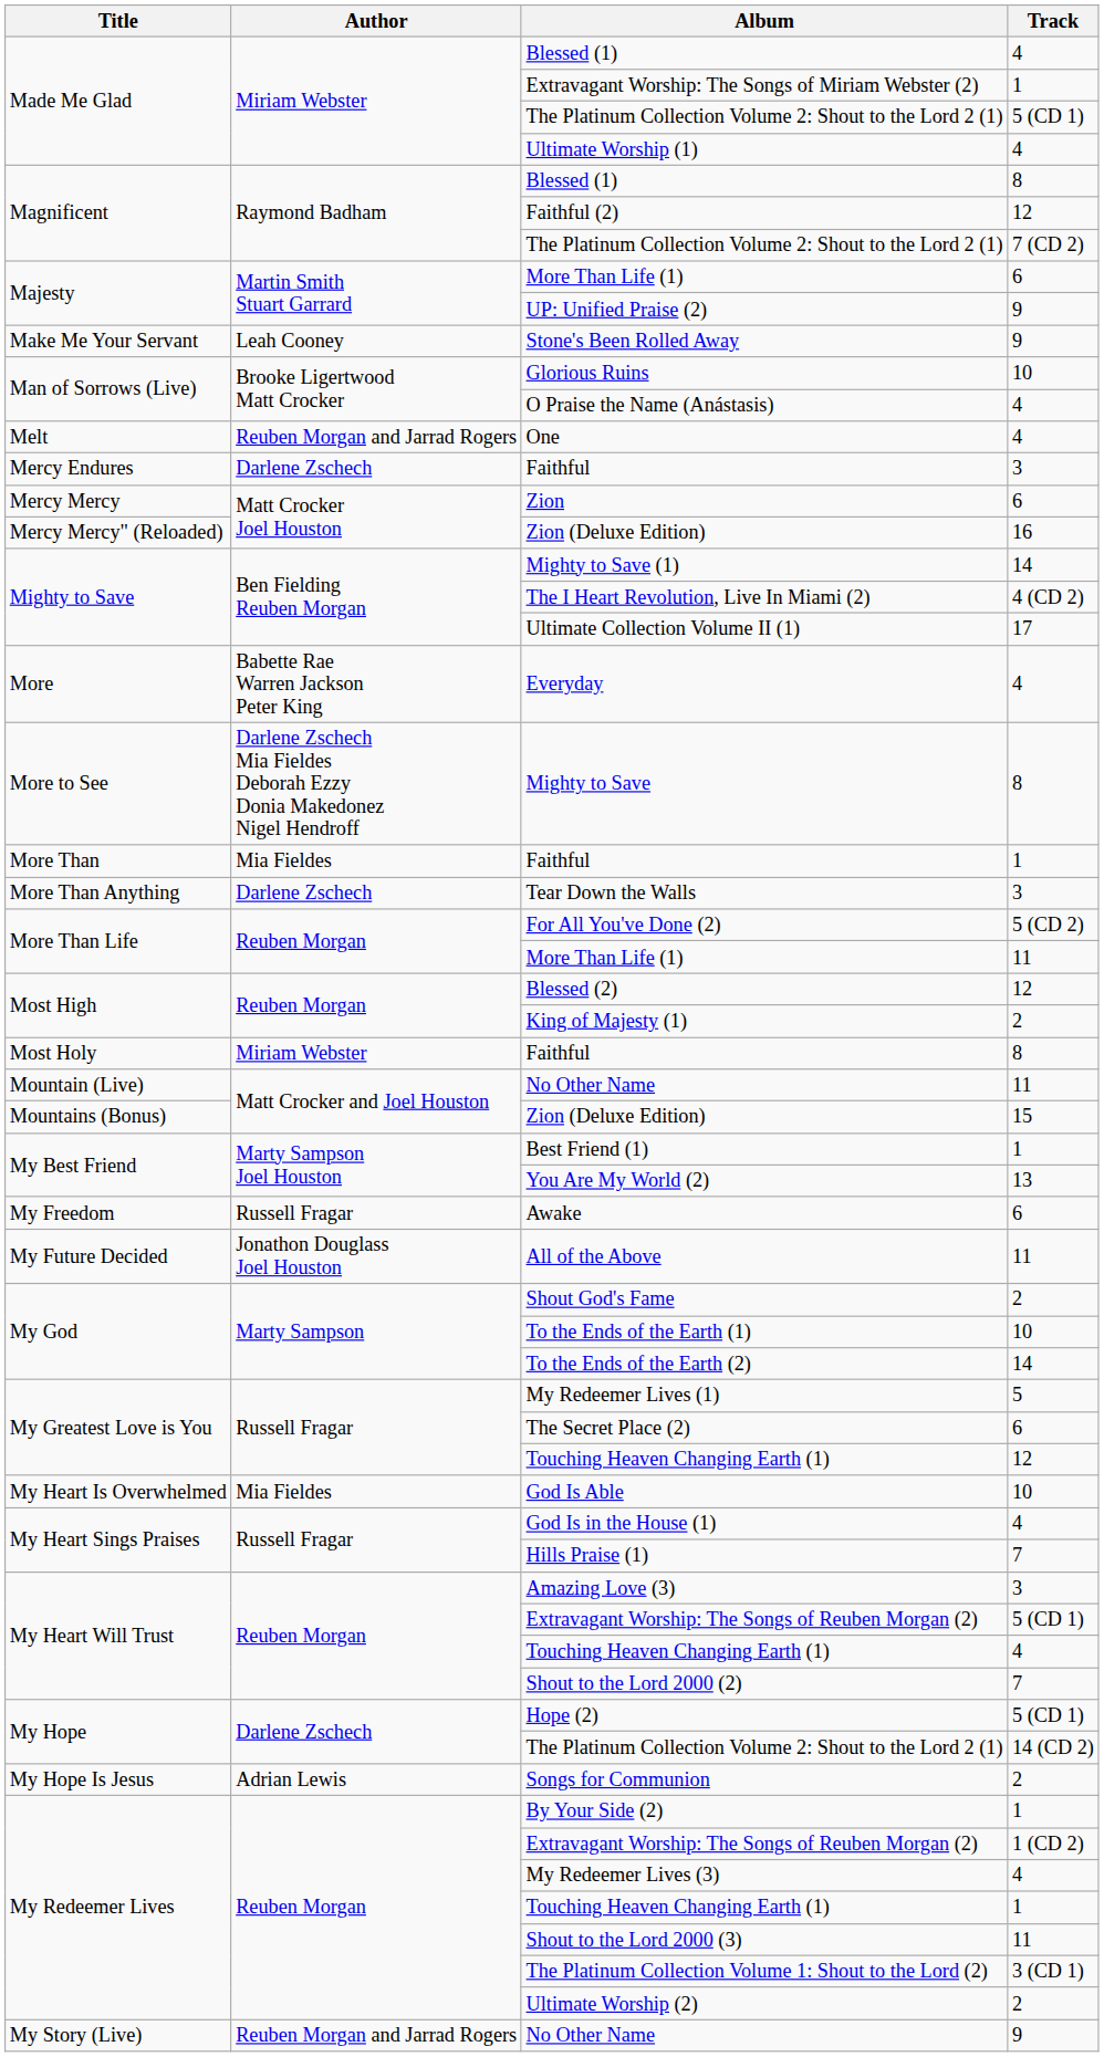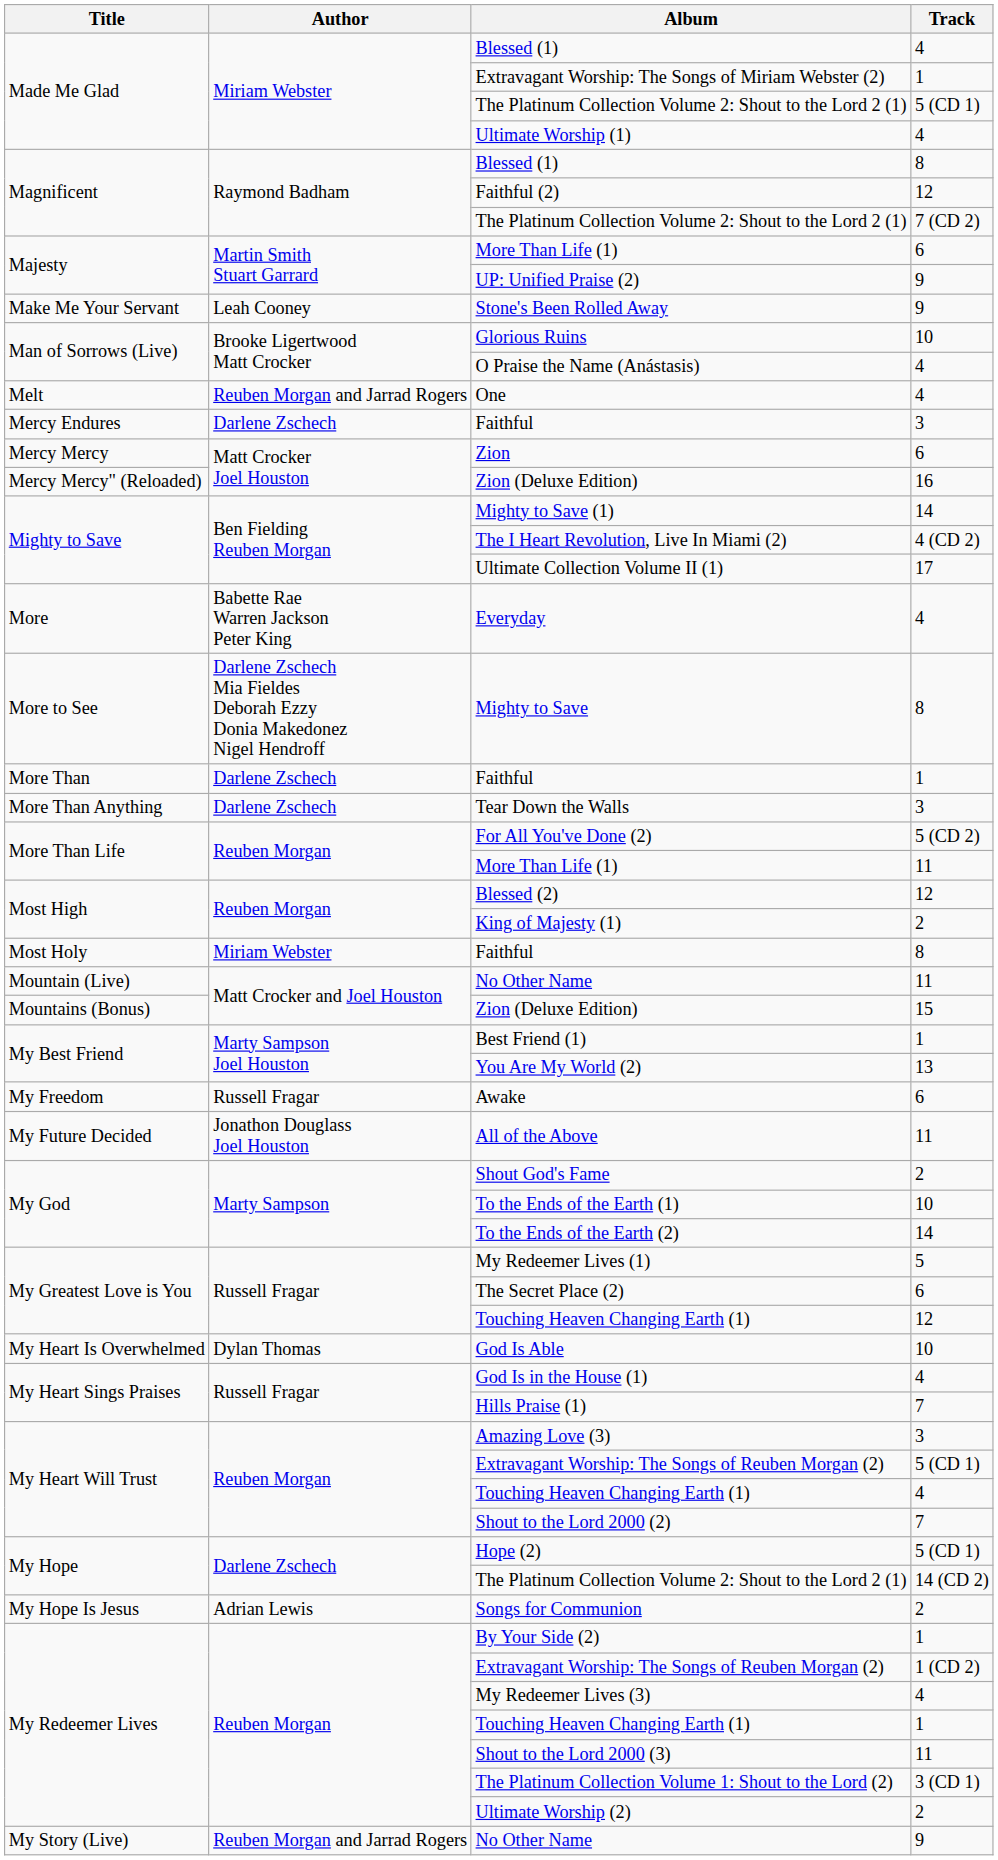More Than / Faithful | Author: Mia Fieldes -> Darlene Zschech
God Is Able | Author: Mia Fieldes -> Dylan Thomas
